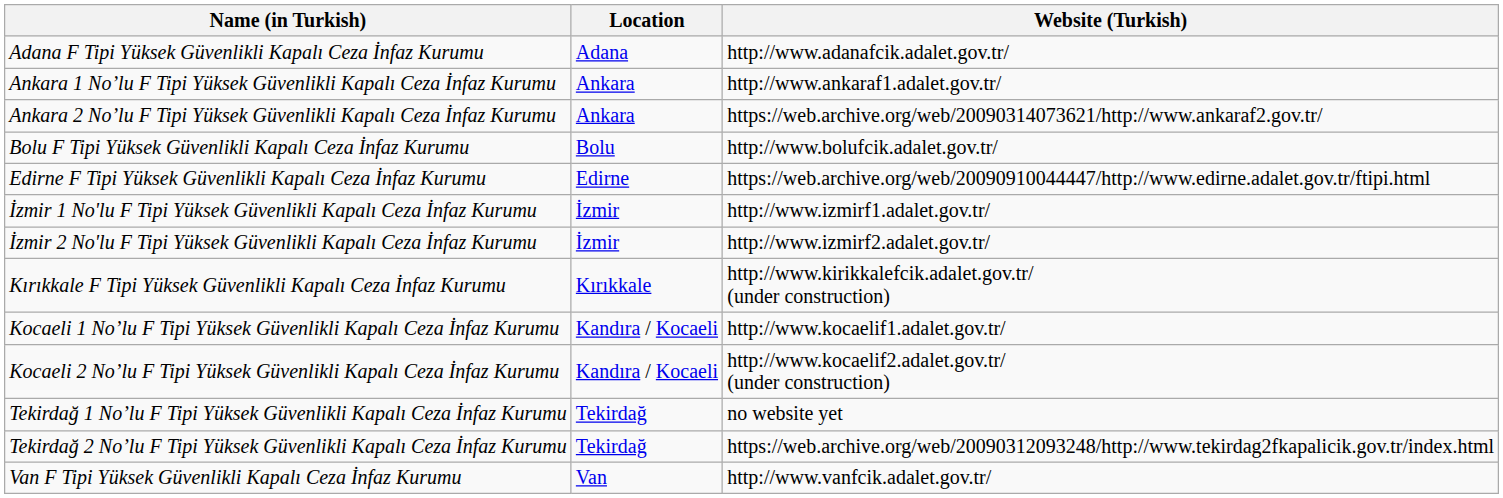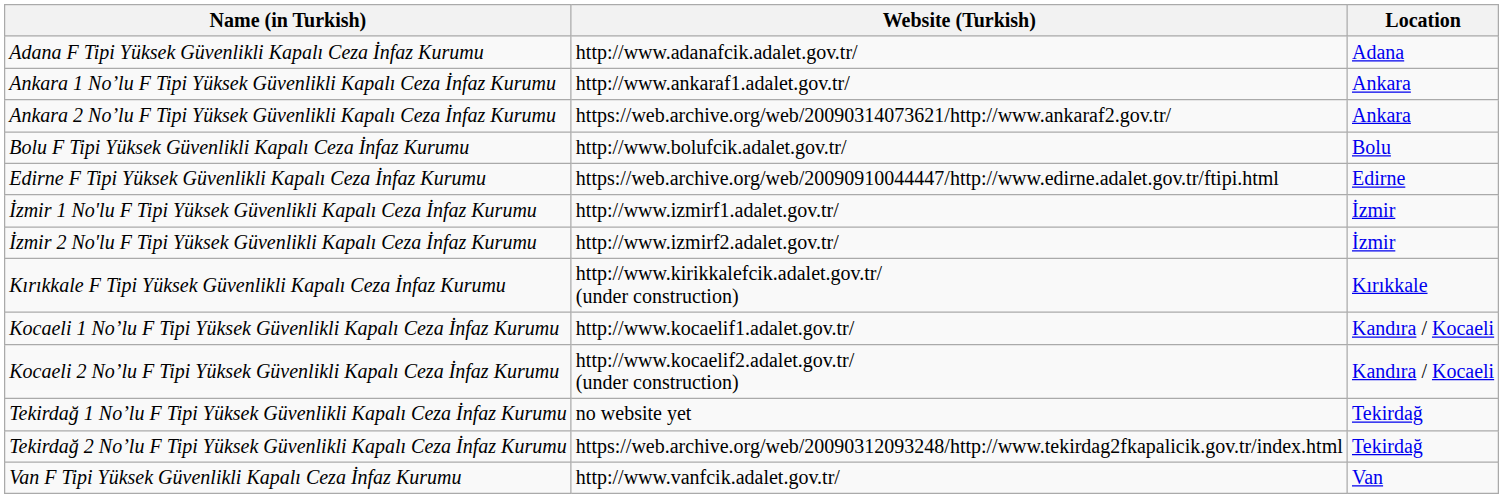columns swapped: Location <-> Website (Turkish)
